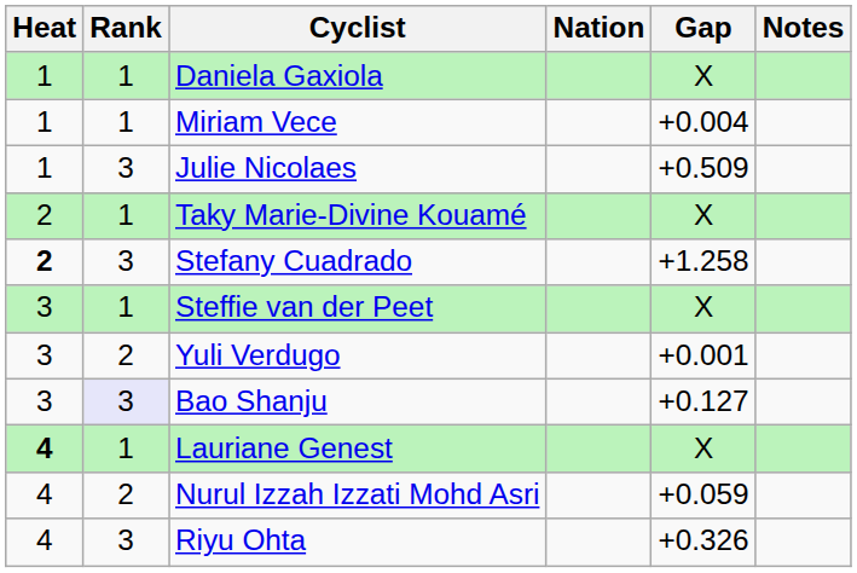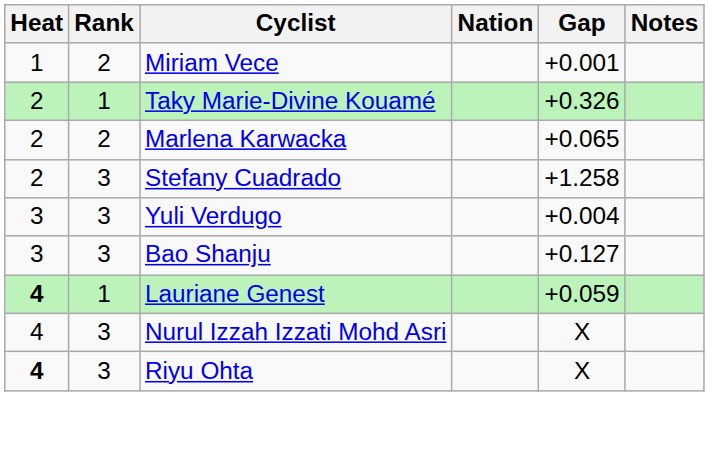- row: 1 | 1 | Daniela Gaxiola | X
Miriam Vece | Rank: 1 -> 2
Miriam Vece | Gap: +0.004 -> +0.001
- row: 1 | 3 | Julie Nicolaes | +0.509
Taky Marie-Divine Kouamé | Gap: X -> +0.326
+ row: 2 | 2 | Marlena Karwacka | +0.065
Stefany Cuadrado | Heat: bold -> normal
- row: 3 | 1 | Steffie van der Peet | X
Yuli Verdugo | Rank: 2 -> 3
Yuli Verdugo | Gap: +0.001 -> +0.004
Bao Shanju | Rank: lavender background -> no background
Lauriane Genest | Gap: X -> +0.059
Nurul Izzah Izzati Mohd Asri | Rank: 2 -> 3
Nurul Izzah Izzati Mohd Asri | Gap: +0.059 -> X
Riyu Ohta | Heat: normal -> bold
Riyu Ohta | Gap: +0.326 -> X
